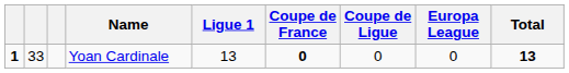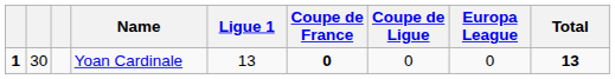Yoan Cardinale | column 2: 33 -> 30
